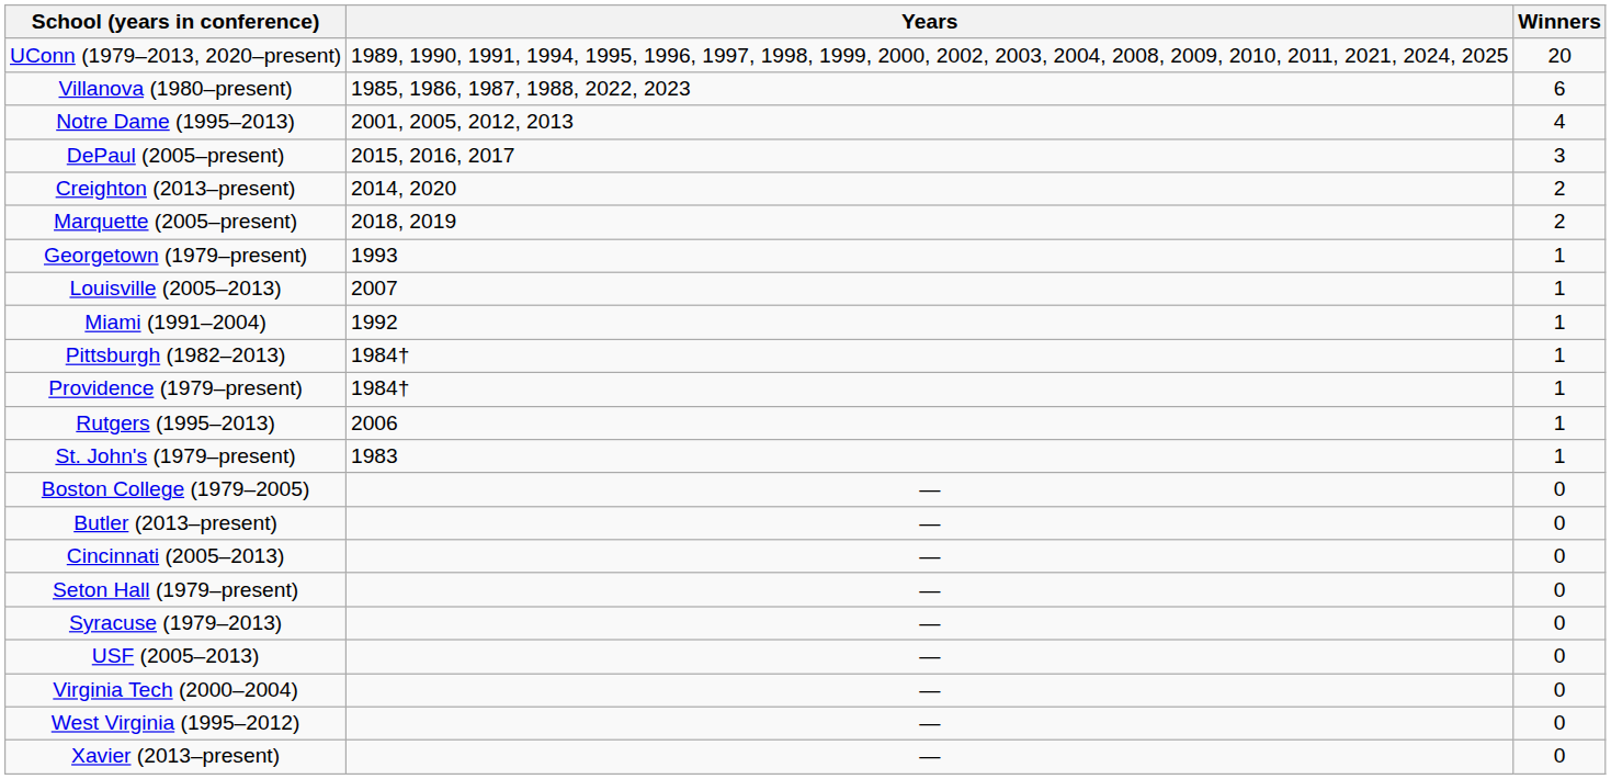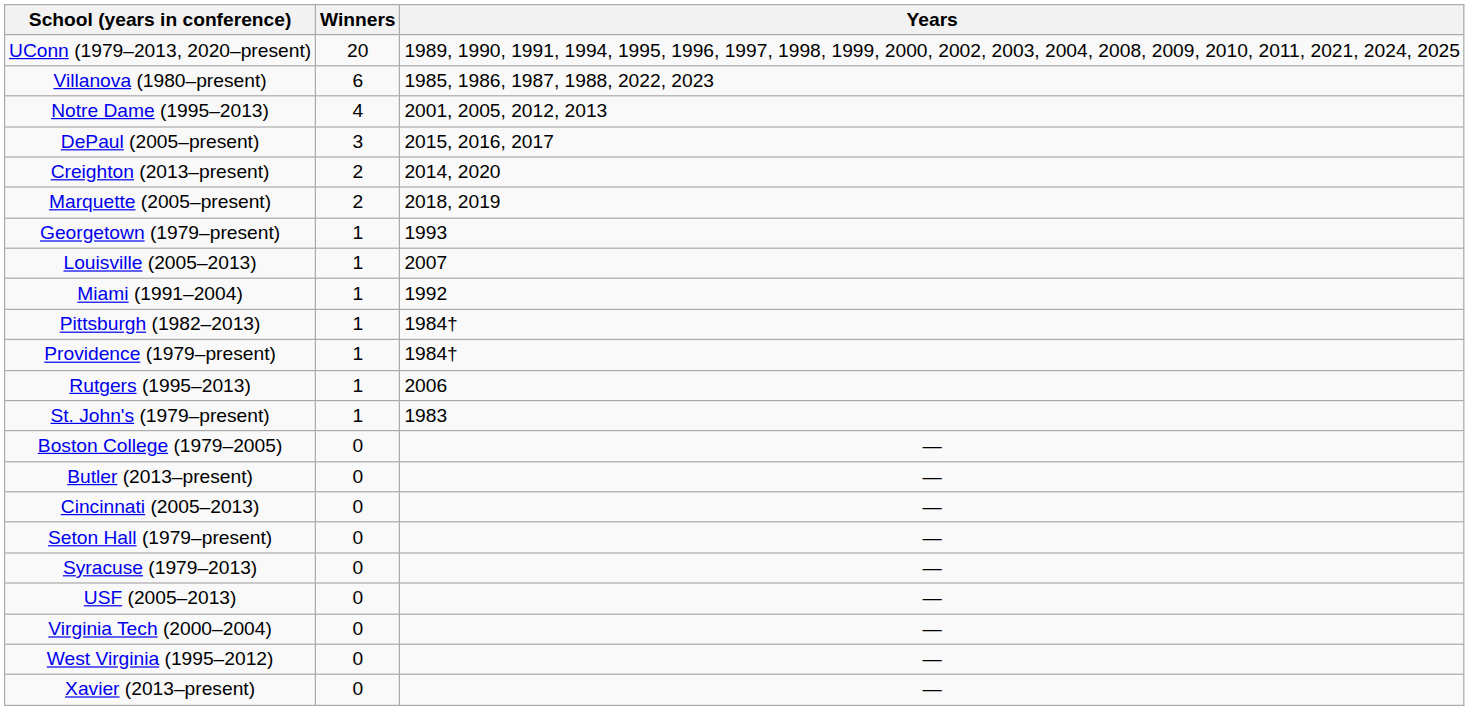columns swapped: Winners <-> Years
